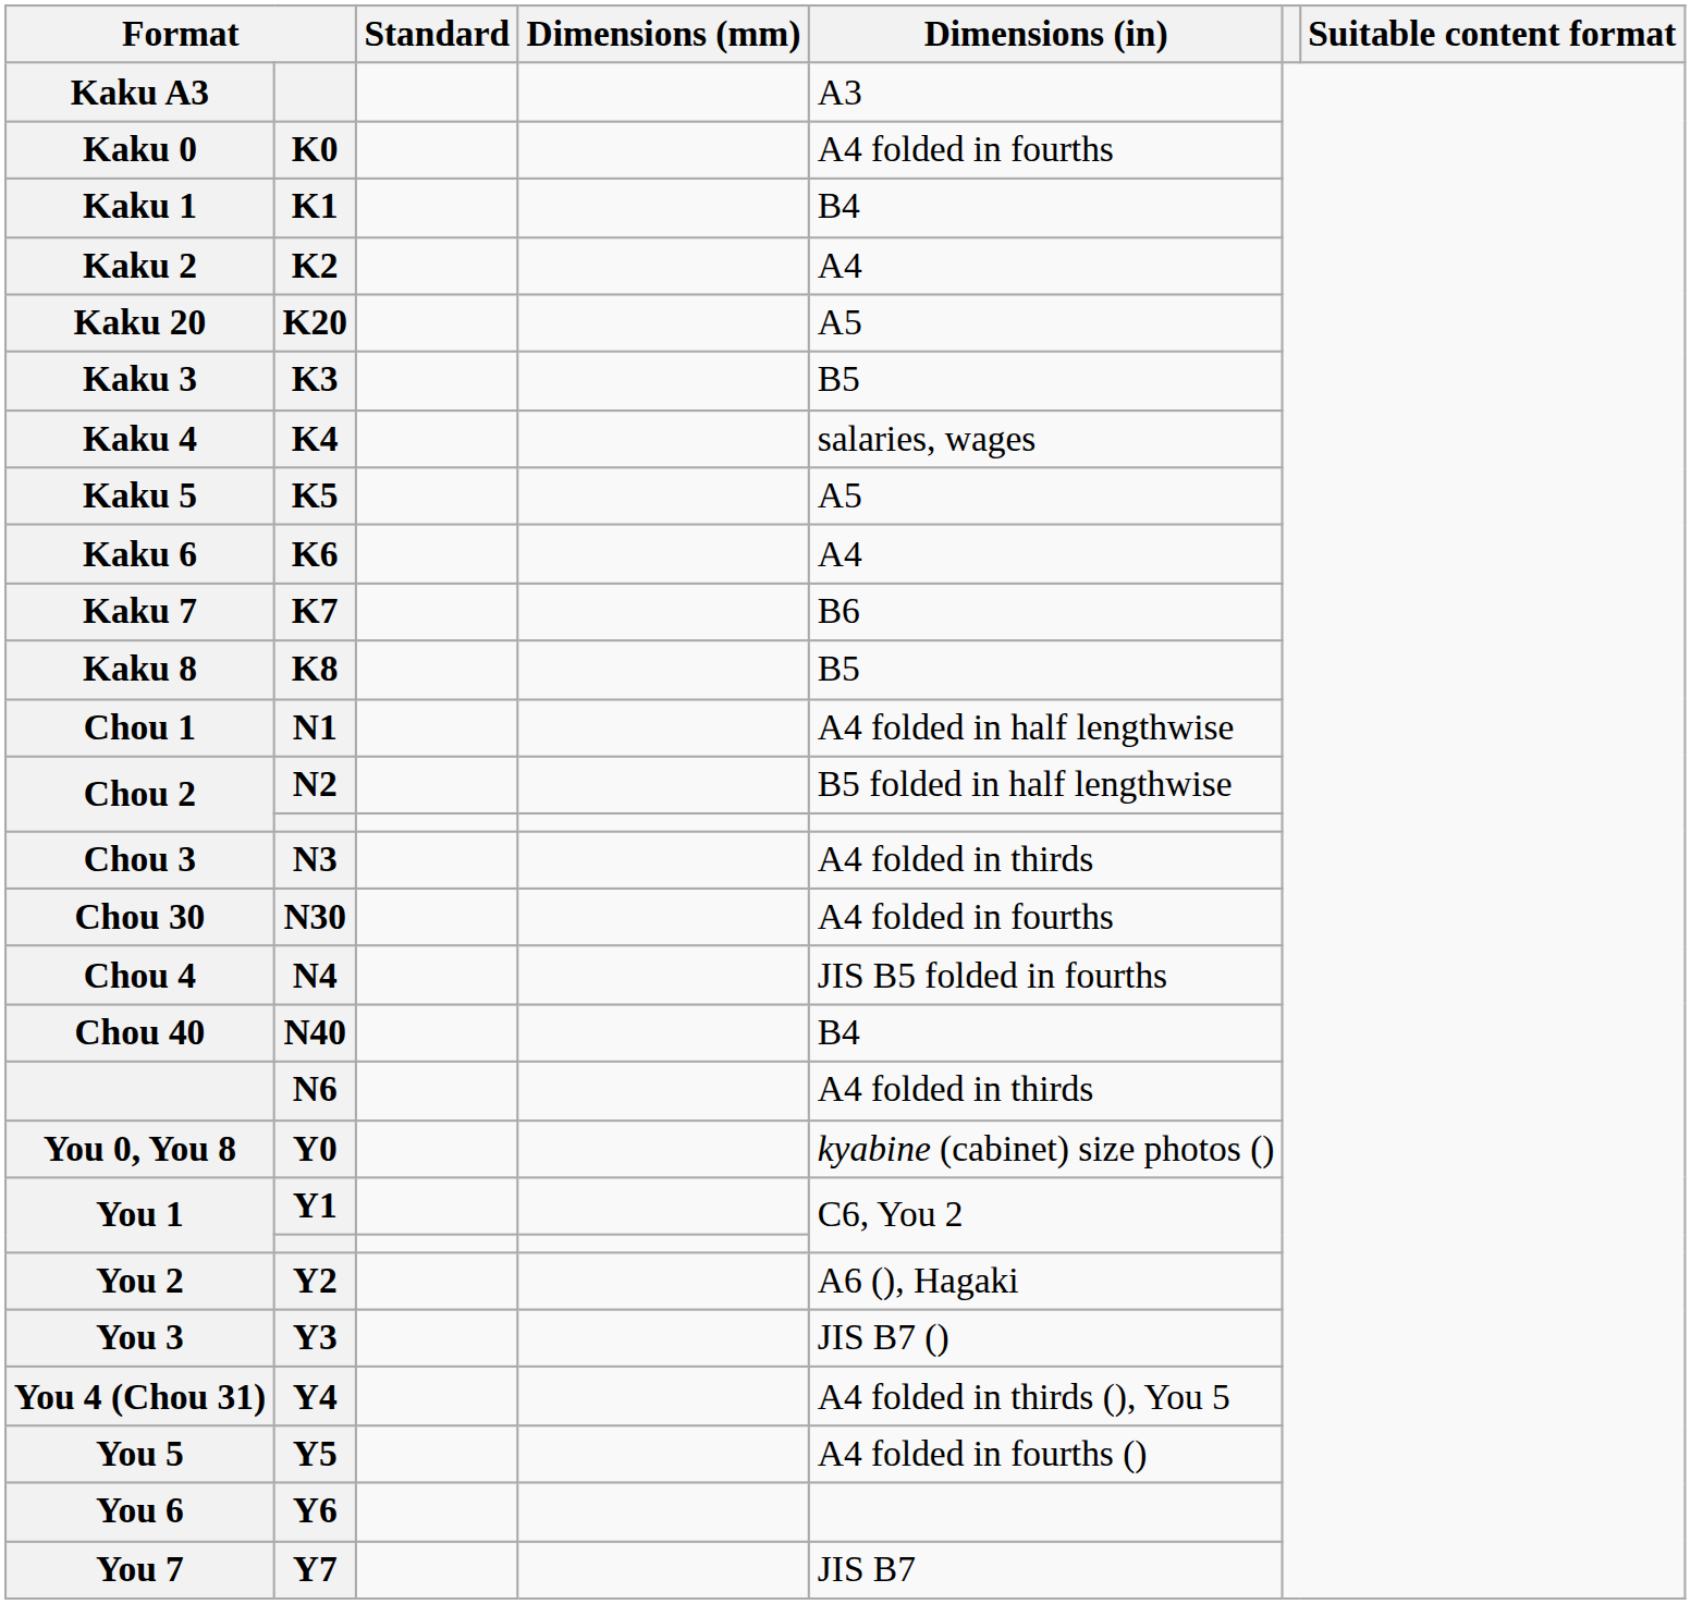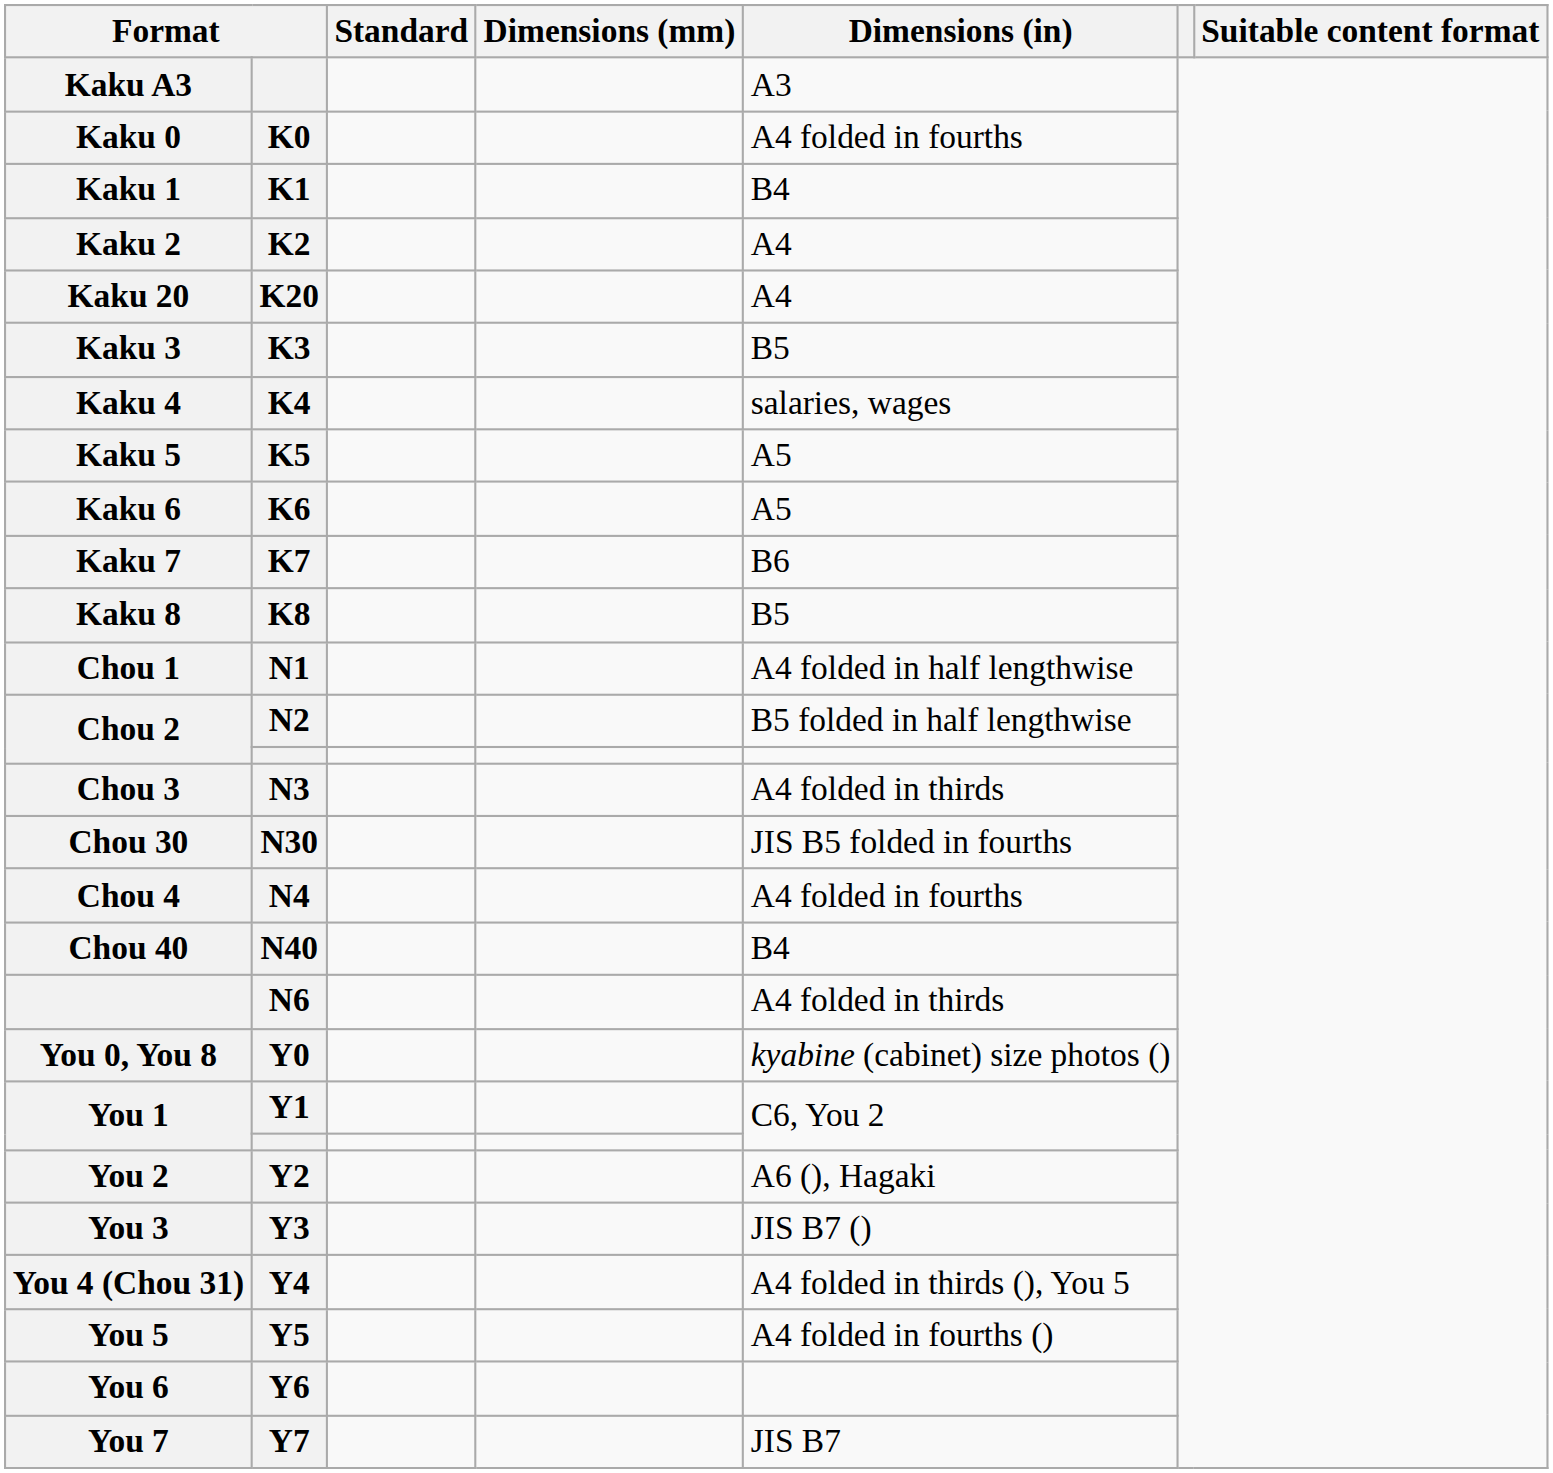Kaku 20 | Dimensions (in): A5 -> A4
Kaku 6 | Dimensions (in): A4 -> A5
Chou 30 | Dimensions (in): A4 folded in fourths -> JIS B5 folded in fourths
Chou 4 | Dimensions (in): JIS B5 folded in fourths -> A4 folded in fourths
